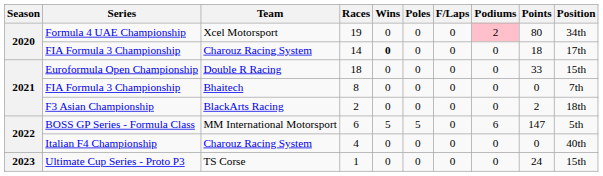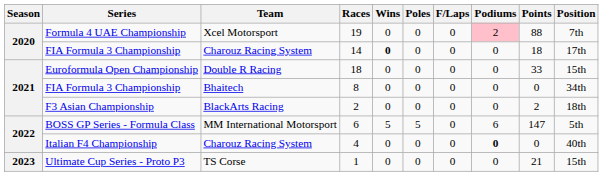19 | Points: 80 -> 88
19 | Position: 34th -> 7th
8 | Position: 7th -> 34th
4 | Podiums: normal -> bold
1 | Points: 24 -> 21
